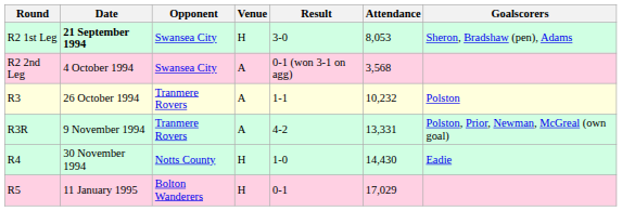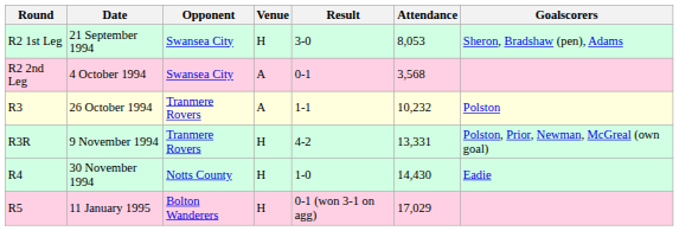R2 1st Leg | Date: bold -> normal
R2 2nd Leg | Result: 0-1 (won 3-1 on agg) -> 0-1
R3R | Venue: A -> H
R5 | Result: 0-1 -> 0-1 (won 3-1 on agg)
